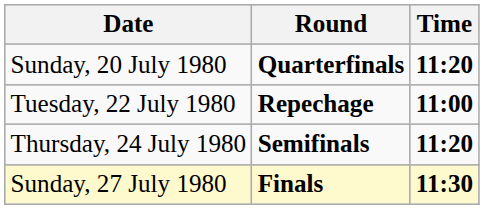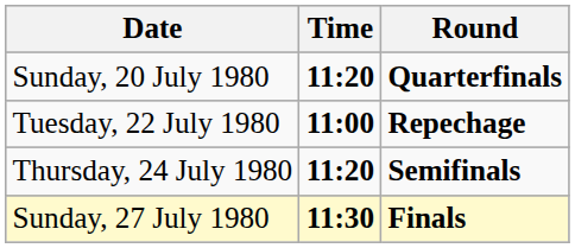columns swapped: Time <-> Round
